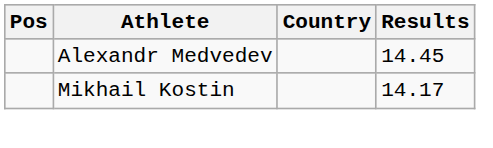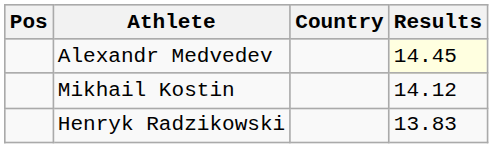Alexandr Medvedev | Results: no background -> lightyellow background
Mikhail Kostin | Results: 14.17 -> 14.12
+ row: Henryk Radzikowski | 13.83
